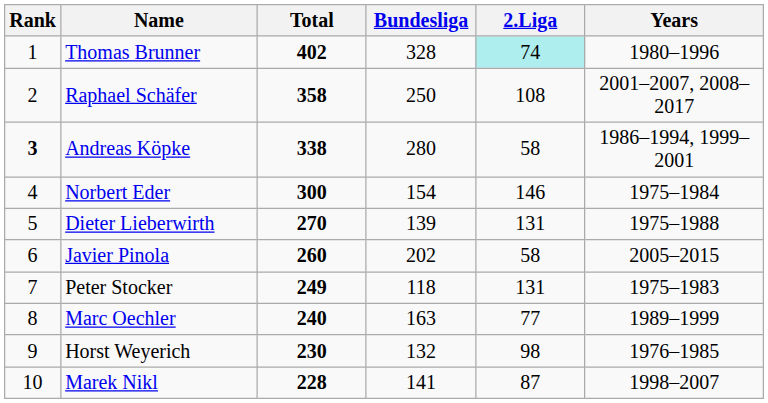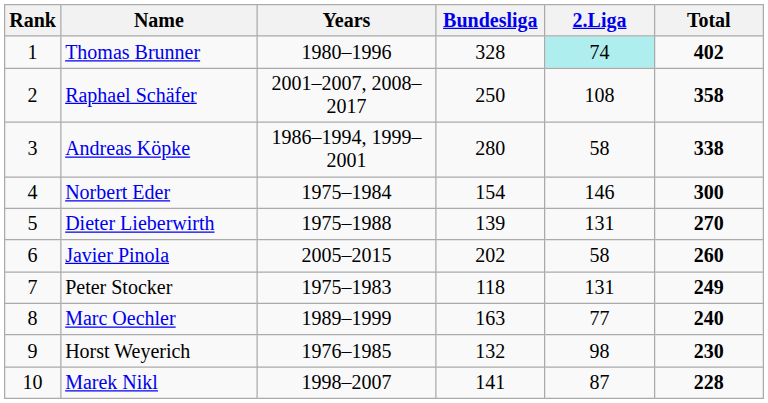columns swapped: Years <-> Total
Andreas Köpke | Rank: bold -> normal
